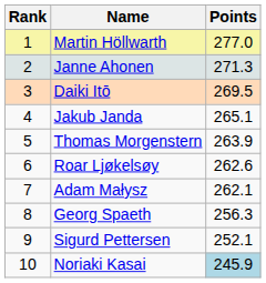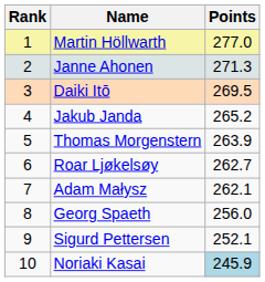Jakub Janda | Points: 265.1 -> 265.2
Roar Ljøkelsøy | Points: 262.6 -> 262.7
Georg Spaeth | Points: 256.3 -> 256.0
